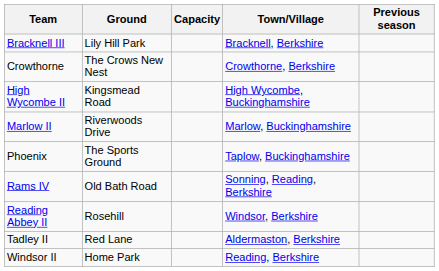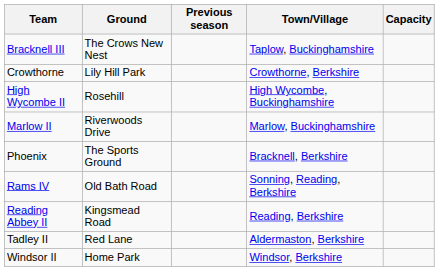columns swapped: Capacity <-> Previous season
Bracknell III | Ground: Lily Hill Park -> The Crows New Nest
Bracknell III | Town/Village: Bracknell, Berkshire -> Taplow, Buckinghamshire
Crowthorne | Ground: The Crows New Nest -> Lily Hill Park
High Wycombe II | Ground: Kingsmead Road -> Rosehill
Phoenix | Town/Village: Taplow, Buckinghamshire -> Bracknell, Berkshire
Reading Abbey II | Ground: Rosehill -> Kingsmead Road
Reading Abbey II | Town/Village: Windsor, Berkshire -> Reading, Berkshire
Windsor II | Town/Village: Reading, Berkshire -> Windsor, Berkshire
